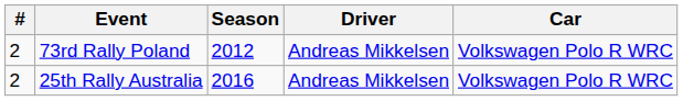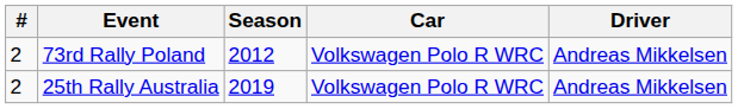columns swapped: Driver <-> Car
25th Rally Australia | Season: 2016 -> 2019
